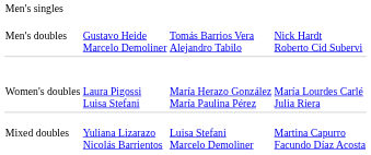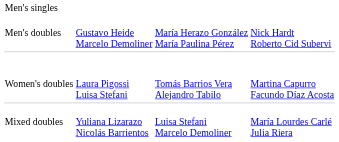Men's doubles | column 3: Tomás Barrios Vera Alejandro Tabilo -> María Herazo González María Paulina Pérez
Women's doubles | column 3: María Herazo González María Paulina Pérez -> Tomás Barrios Vera Alejandro Tabilo
Women's doubles | column 4: María Lourdes Carlé Julia Riera -> Martina Capurro Facundo Díaz Acosta
Mixed doubles | column 4: Martina Capurro Facundo Díaz Acosta -> María Lourdes Carlé Julia Riera
